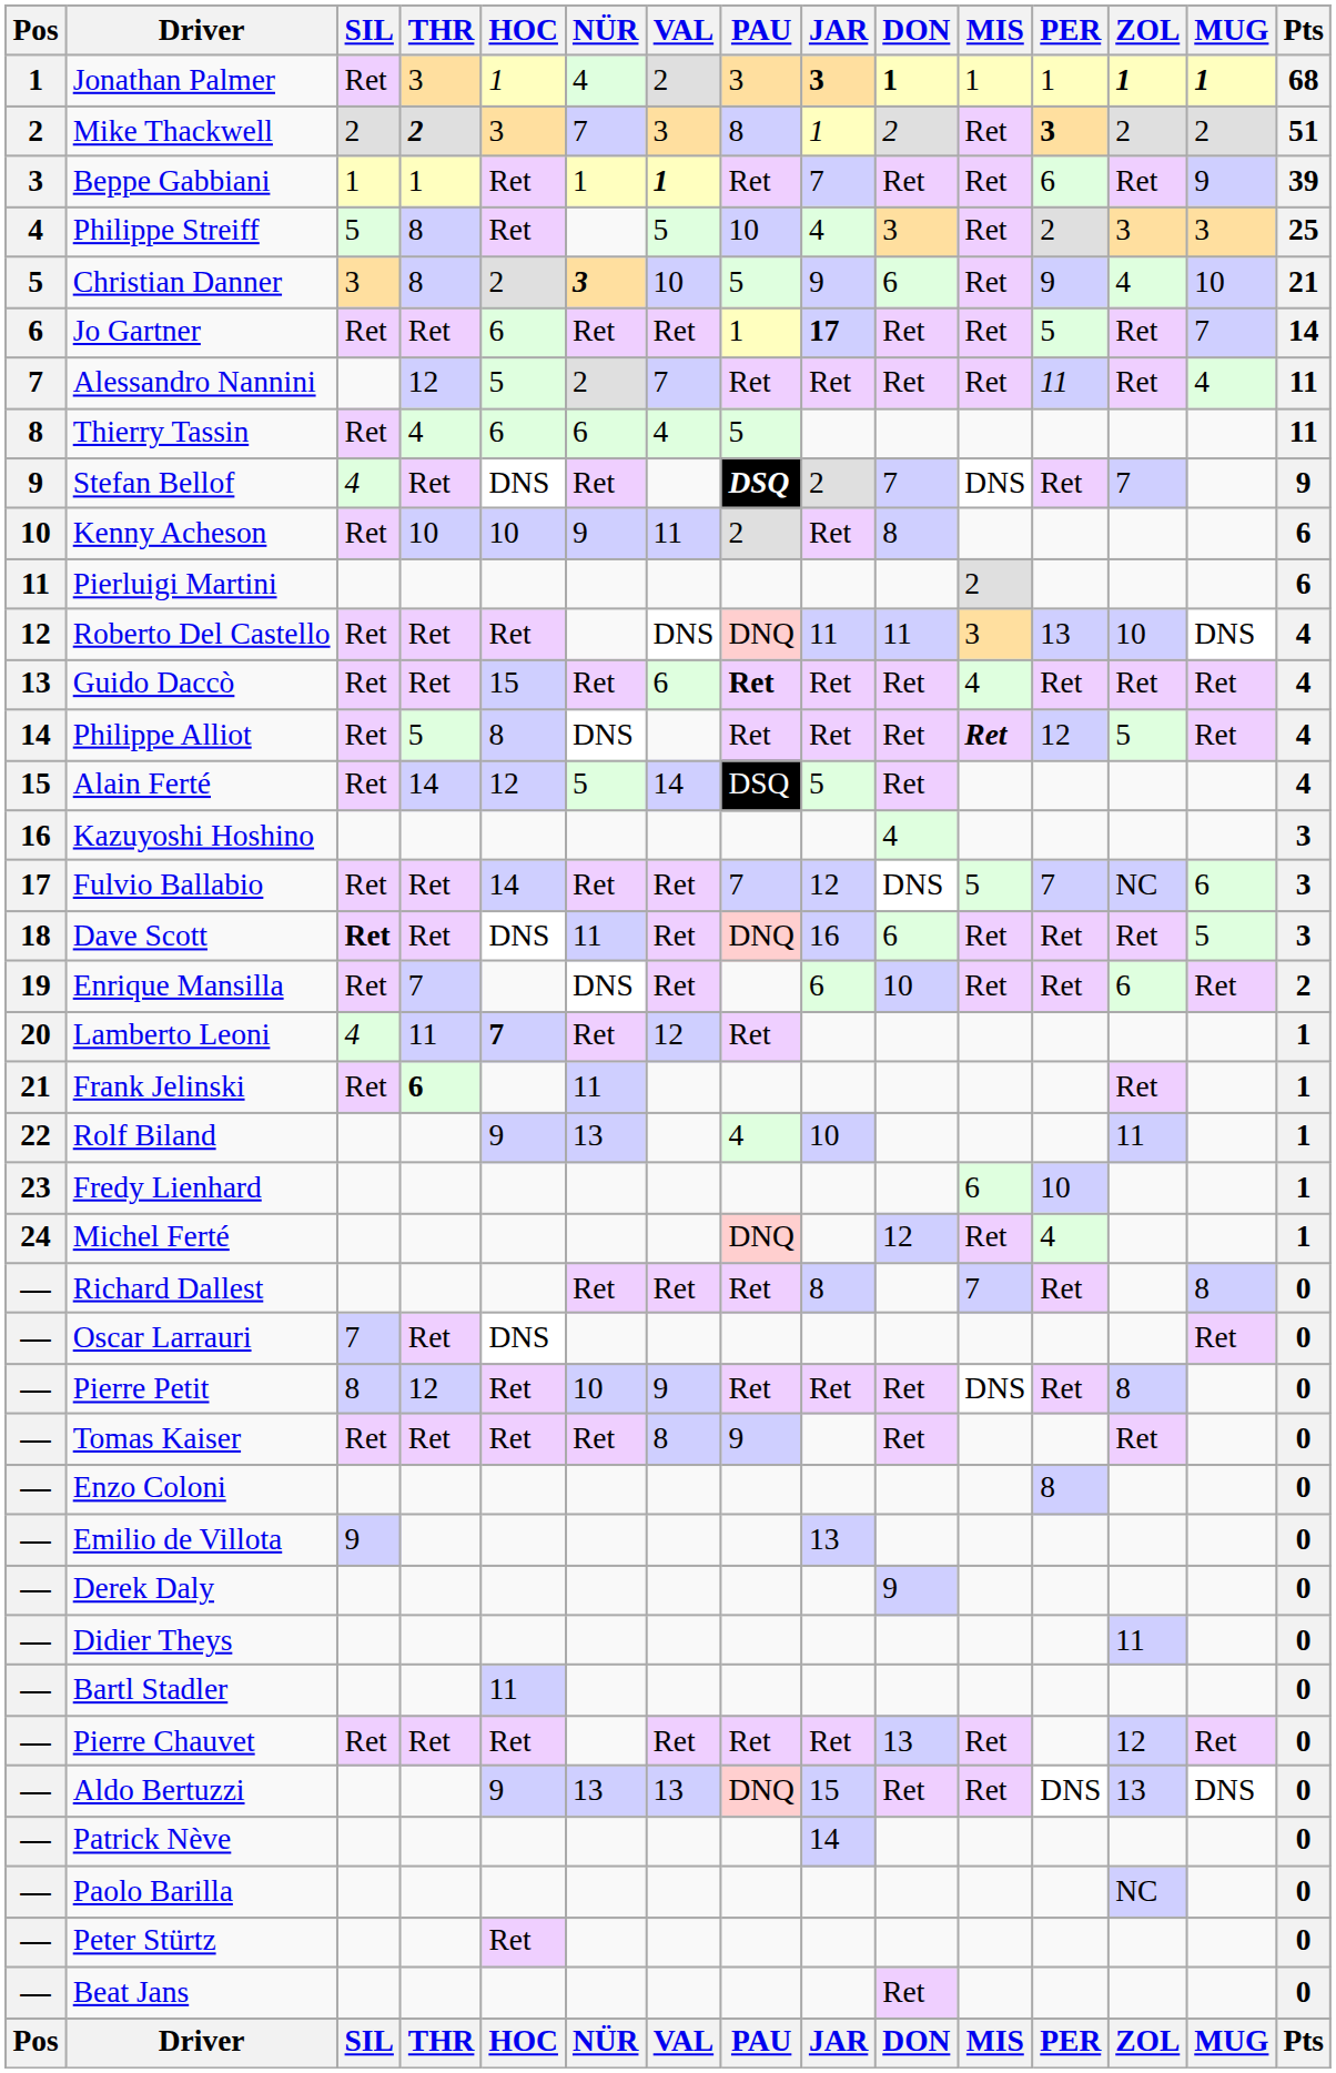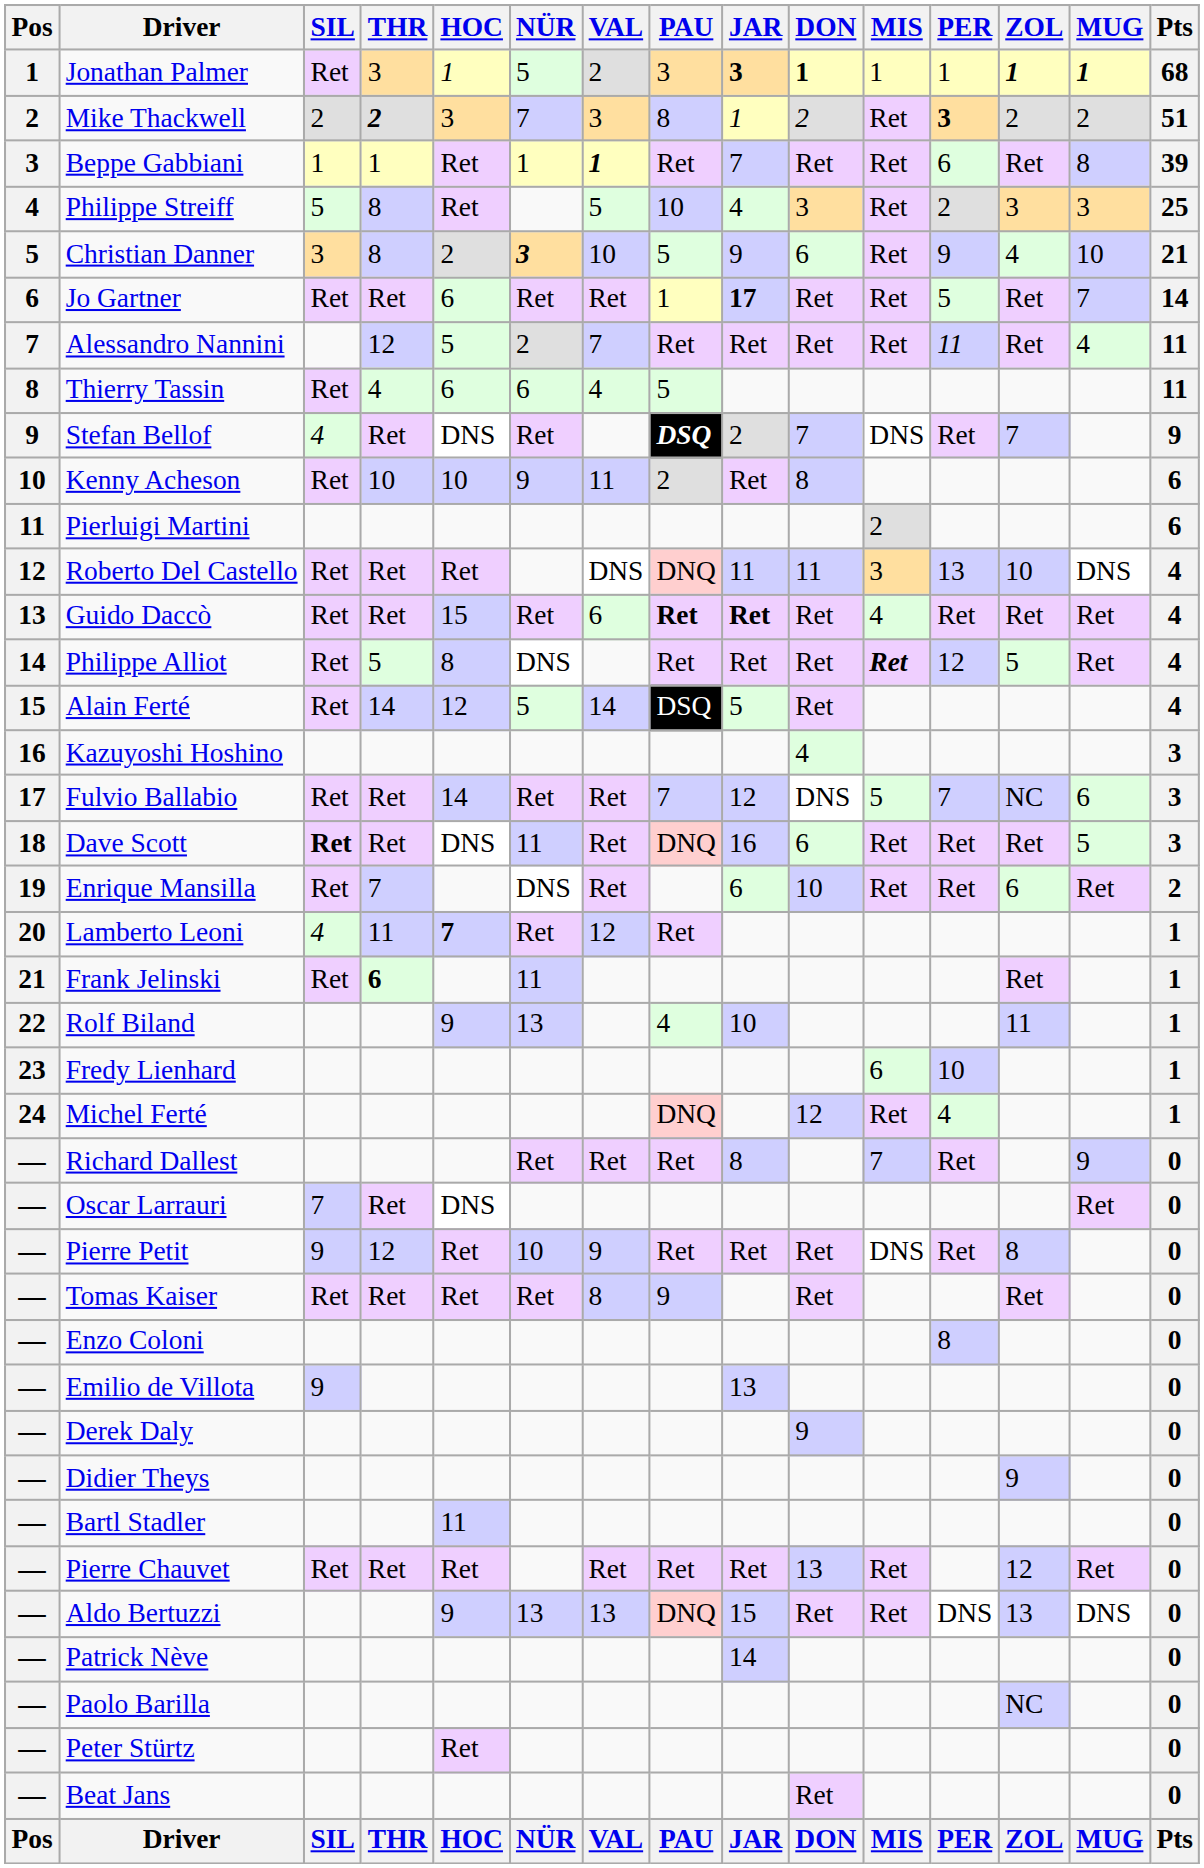Jonathan Palmer | NÜR: 4 -> 5
Beppe Gabbiani | MUG: 9 -> 8
Guido Daccò | JAR: normal -> bold
Richard Dallest | MUG: 8 -> 9
Pierre Petit | SIL: 8 -> 9
Didier Theys | ZOL: 11 -> 9
